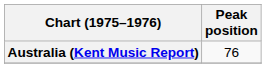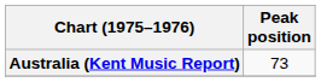Australia (Kent Music Report) | Peak position: 76 -> 73
